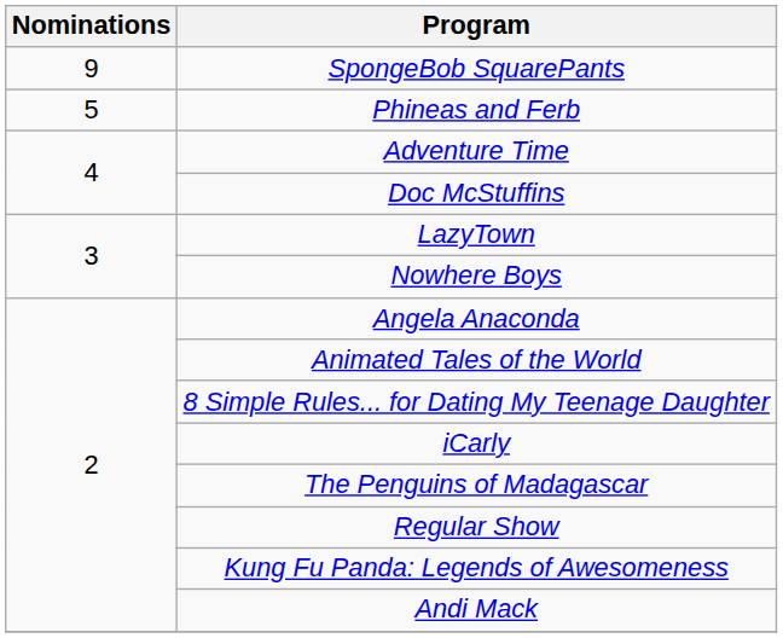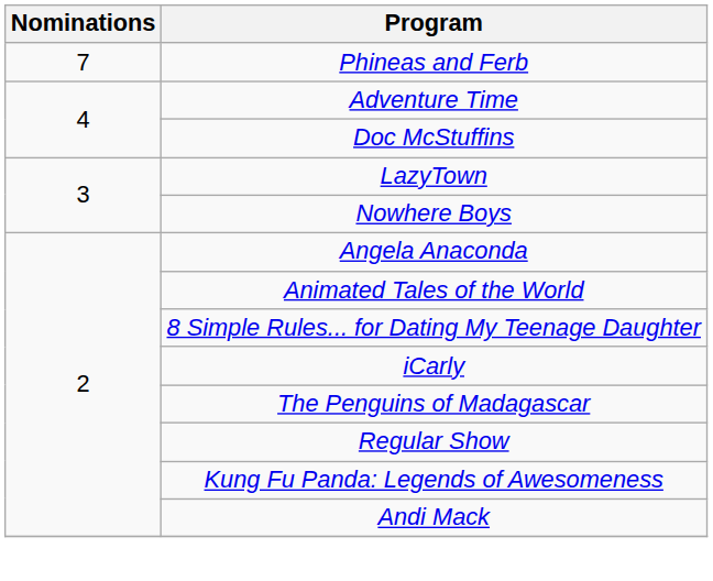- row: 9 | SpongeBob SquarePants
Phineas and Ferb | Nominations: 5 -> 7
